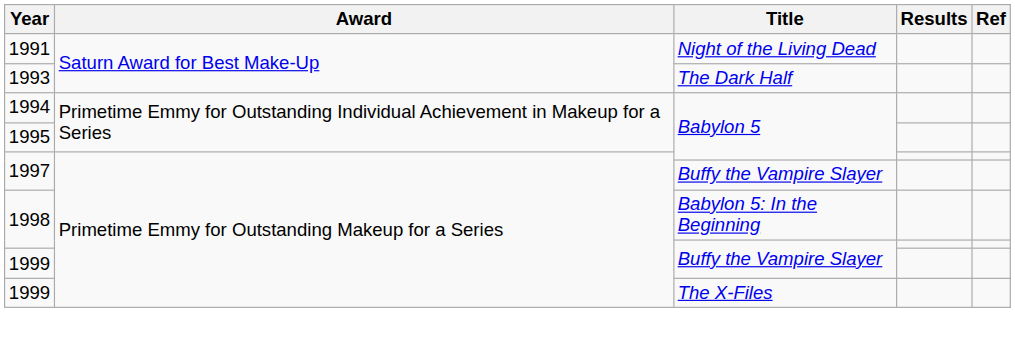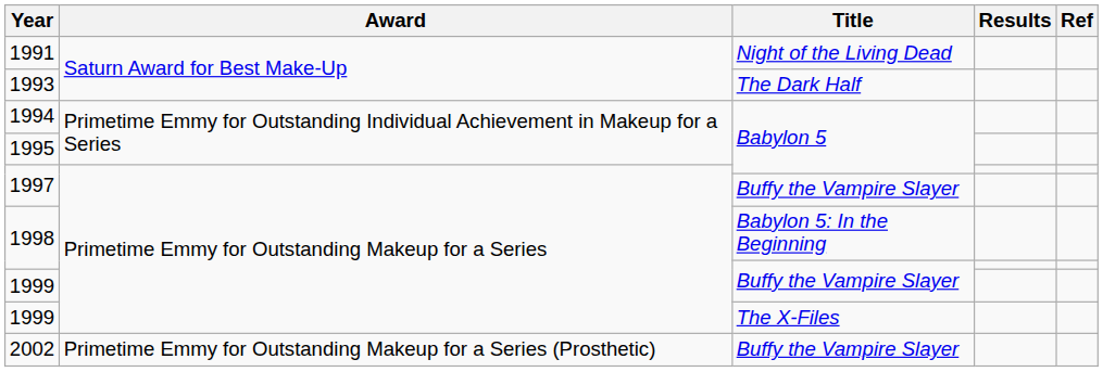+ row: 2002 | Primetime Emmy for Outstanding Makeup for a Series (Prosthetic) | Buffy the Vampire Slayer
